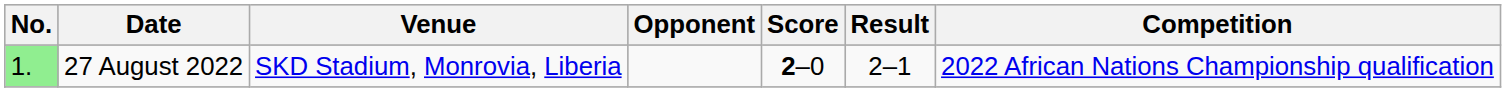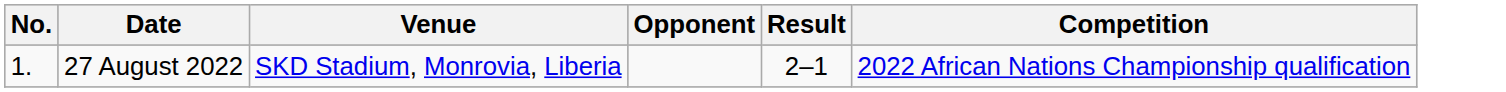- column: Score | 2–0
27 August 2022 | No.: lightgreen background -> no background
